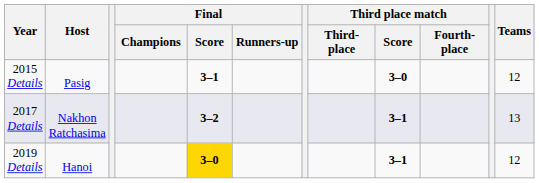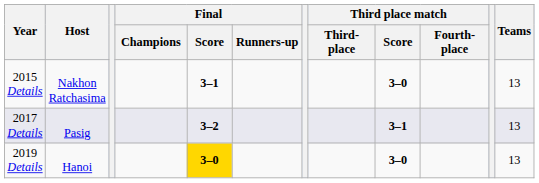2015 Details | Host: Pasig -> Nakhon Ratchasima
2015 Details | Teams: 12 -> 13
2017 Details | Host: Nakhon Ratchasima -> Pasig
2019 Details | Third place match / Score: 3–1 -> 3–0
2019 Details | Teams: 12 -> 13
